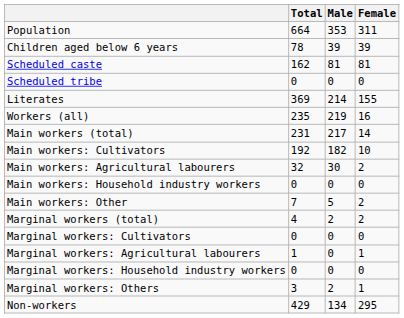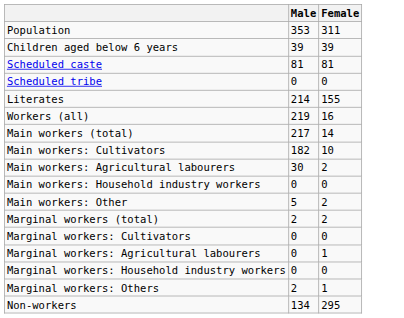- column: Total | 664 | 78 | 162 | 0 | 369 | 235 | 231 | 192 | 32 | 0 | 7 | 4 | 0 | 1 | 0 | 3 | 429
